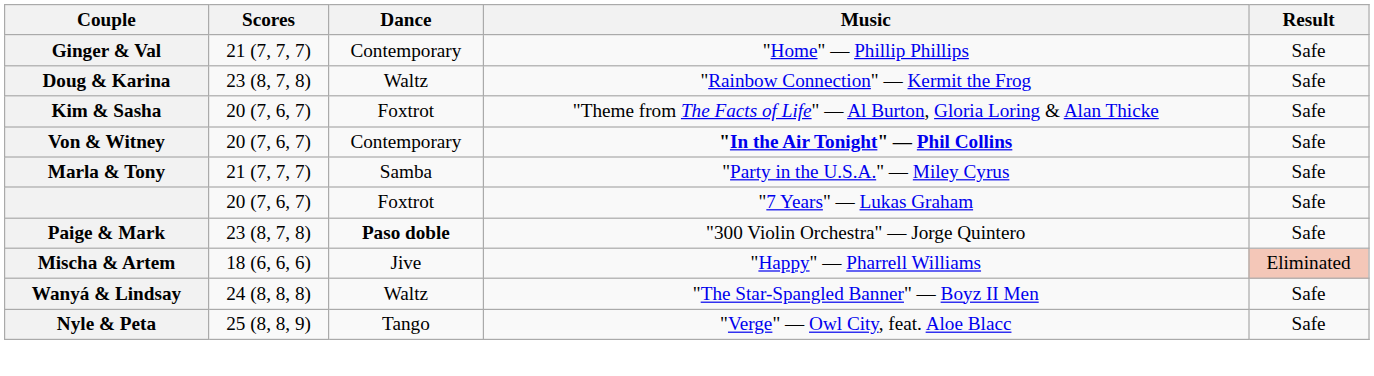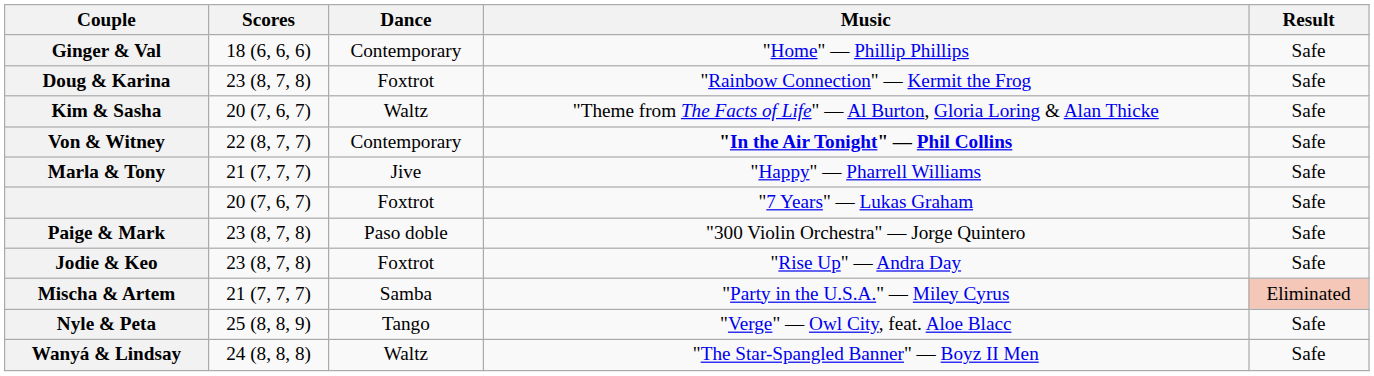Ginger & Val | Scores: 21 (7, 7, 7) -> 18 (6, 6, 6)
Doug & Karina | Dance: Waltz -> Foxtrot
Kim & Sasha | Dance: Foxtrot -> Waltz
Von & Witney | Scores: 20 (7, 6, 7) -> 22 (8, 7, 7)
Marla & Tony | Dance: Samba -> Jive
Marla & Tony | Music: "Party in the U.S.A." — Miley Cyrus -> "Happy" — Pharrell Williams
Paige & Mark | Dance: bold -> normal
+ row: Jodie & Keo | 23 (8, 7, 8) | Foxtrot | "Rise Up" — Andra Day | Safe
Mischa & Artem | Scores: 18 (6, 6, 6) -> 21 (7, 7, 7)
Mischa & Artem | Dance: Jive -> Samba
Mischa & Artem | Music: "Happy" — Pharrell Williams -> "Party in the U.S.A." — Miley Cyrus
rows swapped: Wanyá & Lindsay <-> Nyle & Peta
